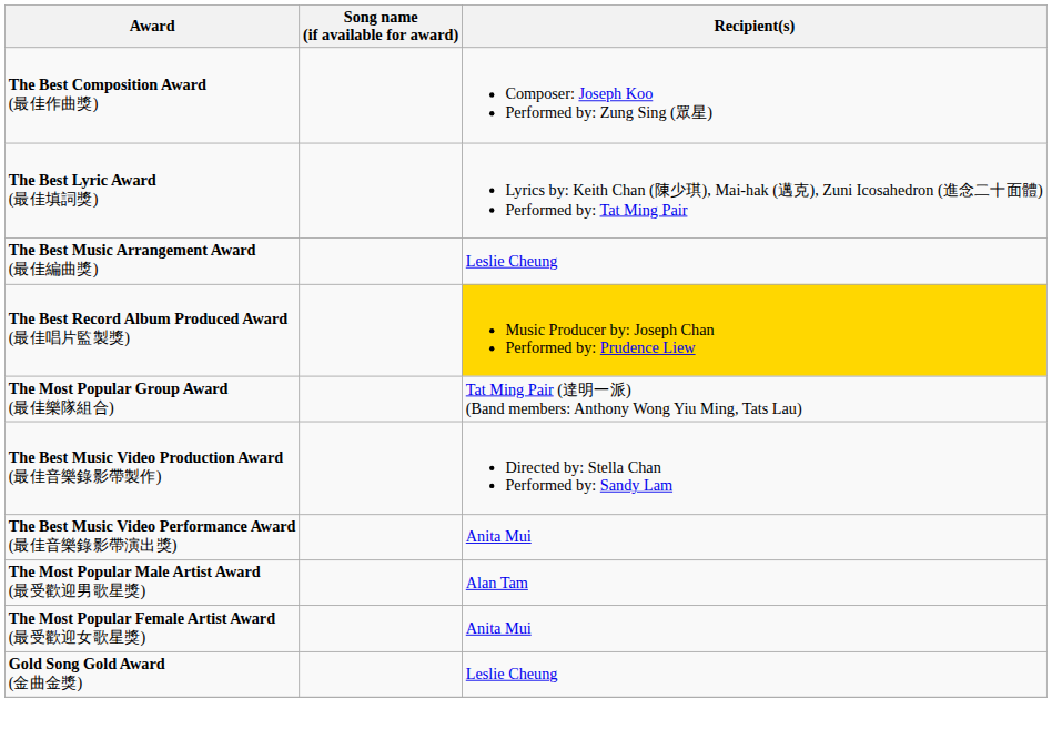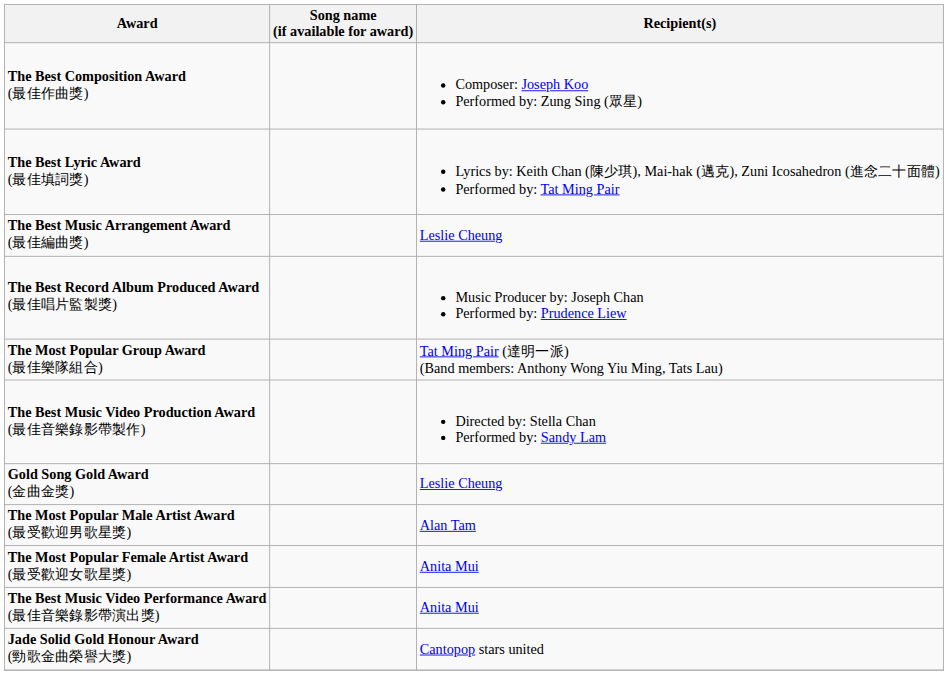The Best Record Album Produced Award (最佳唱片監製獎) | Recipient(s): gold background -> no background
rows swapped: The Best Music Video Performance Award (最佳音樂錄影帶演出獎) <-> Gold Song Gold Award (金曲金獎)
+ row: Jade Solid Gold Honour Award (勁歌金曲榮譽大獎) | Cantopop stars united
